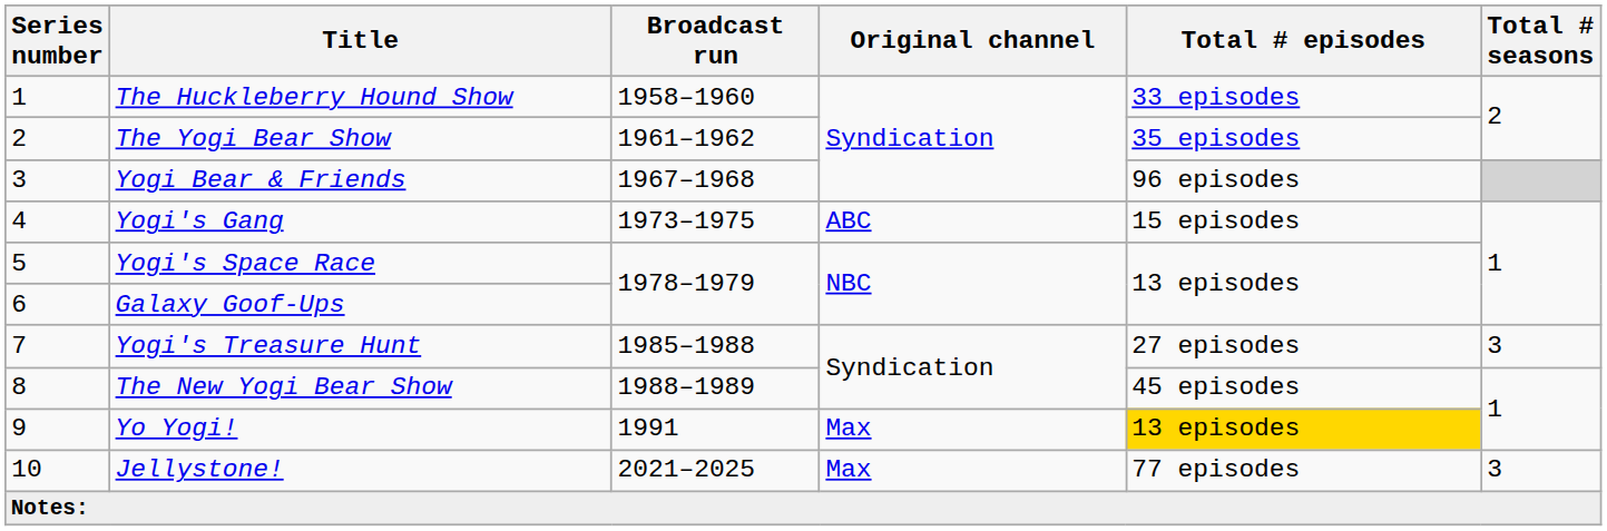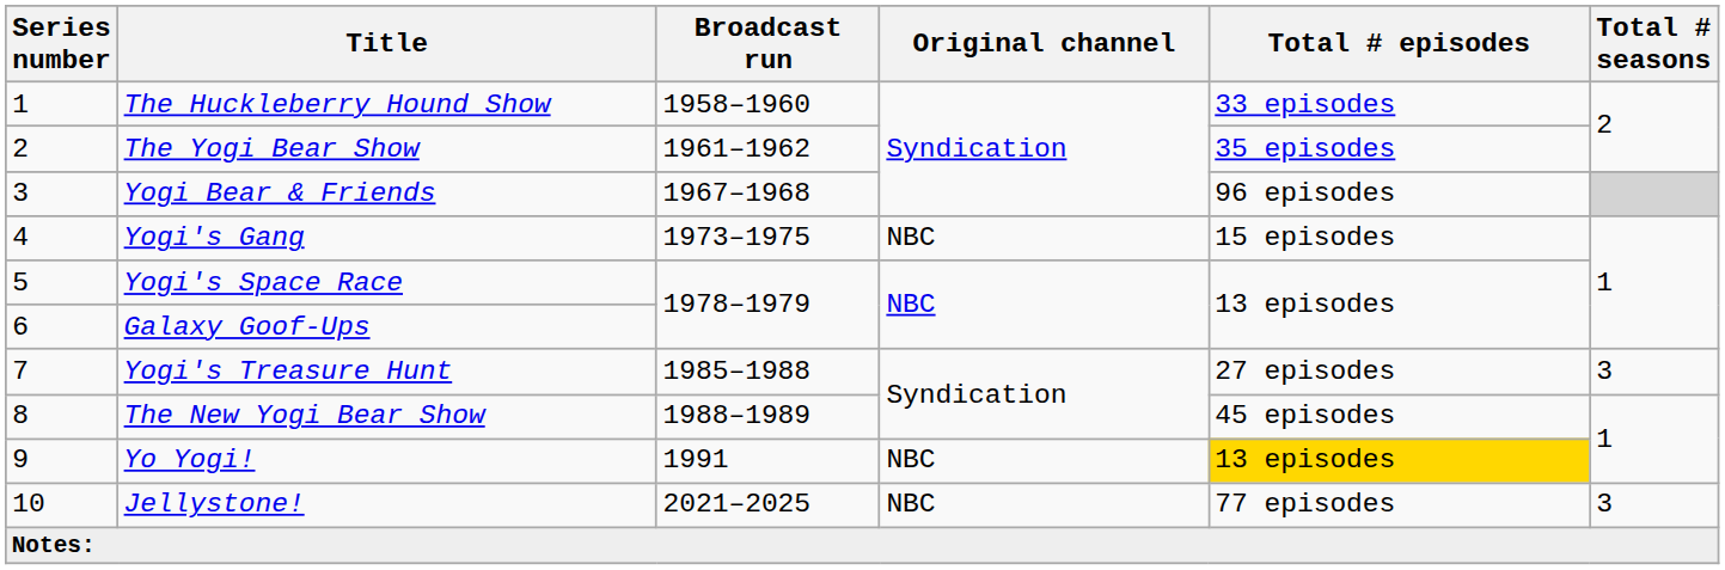Yogi's Gang | Original channel: ABC -> NBC
Yo Yogi! | Original channel: Max -> NBC
Jellystone! | Original channel: Max -> NBC
